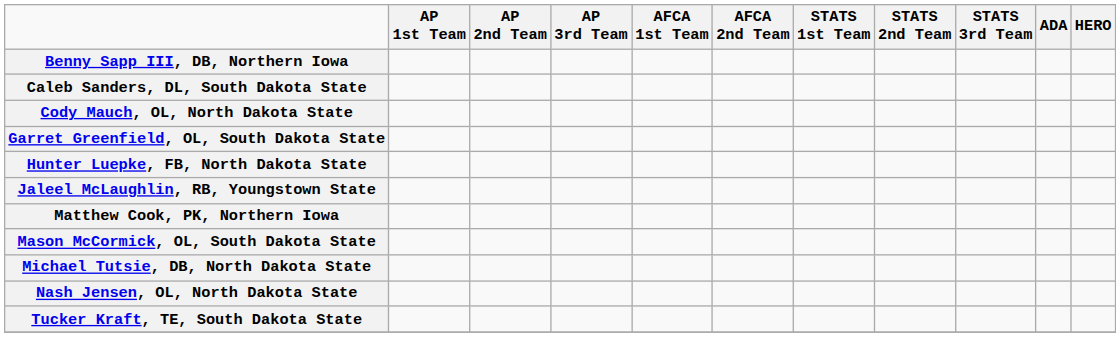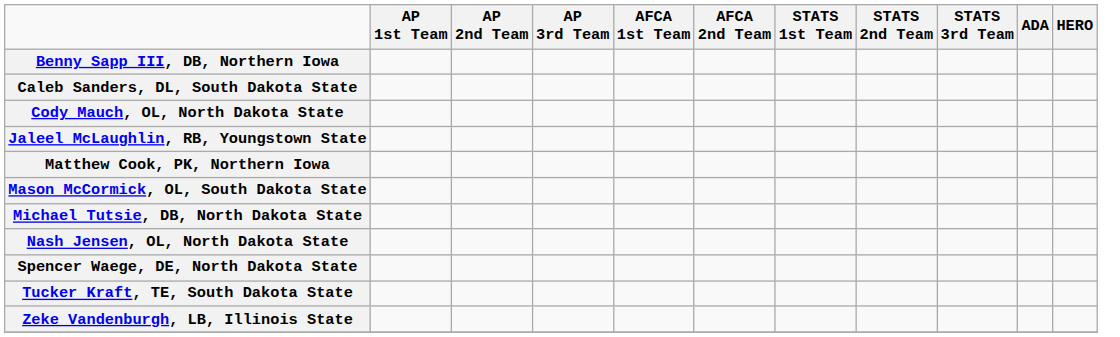- row: Garret Greenfield, OL, South Dakota State
- row: Hunter Luepke, FB, North Dakota State
+ row: Spencer Waege, DE, North Dakota State
+ row: Zeke Vandenburgh, LB, Illinois State
